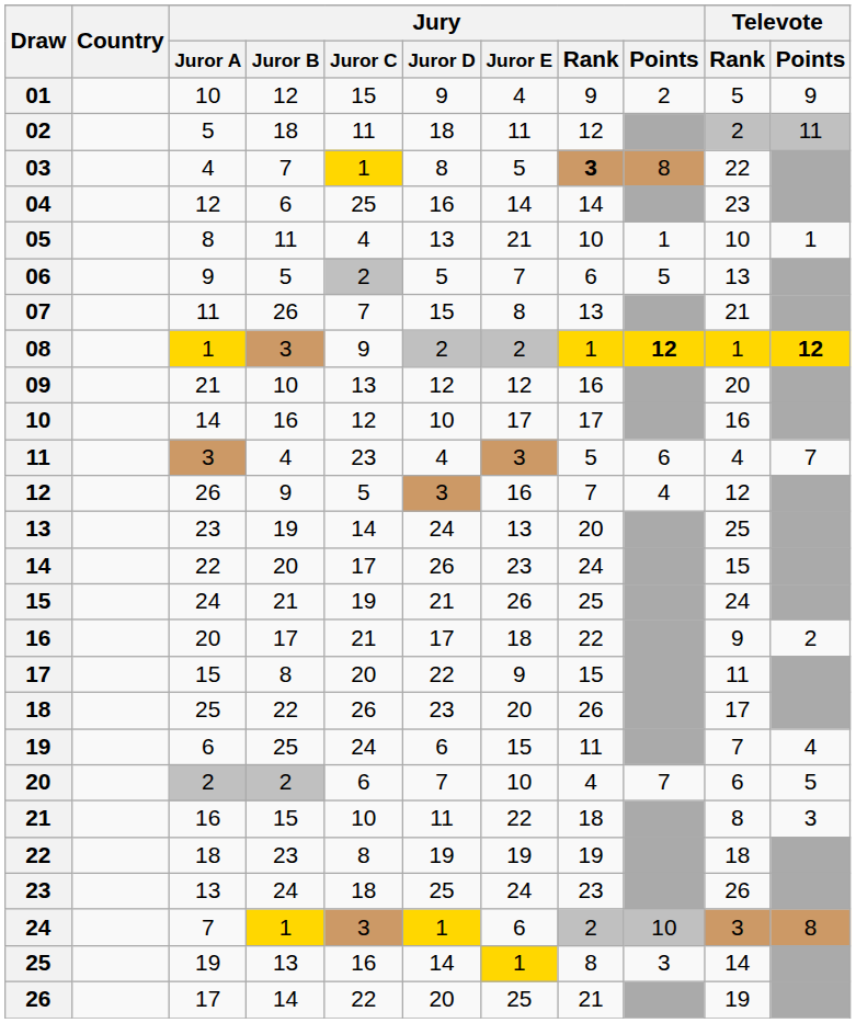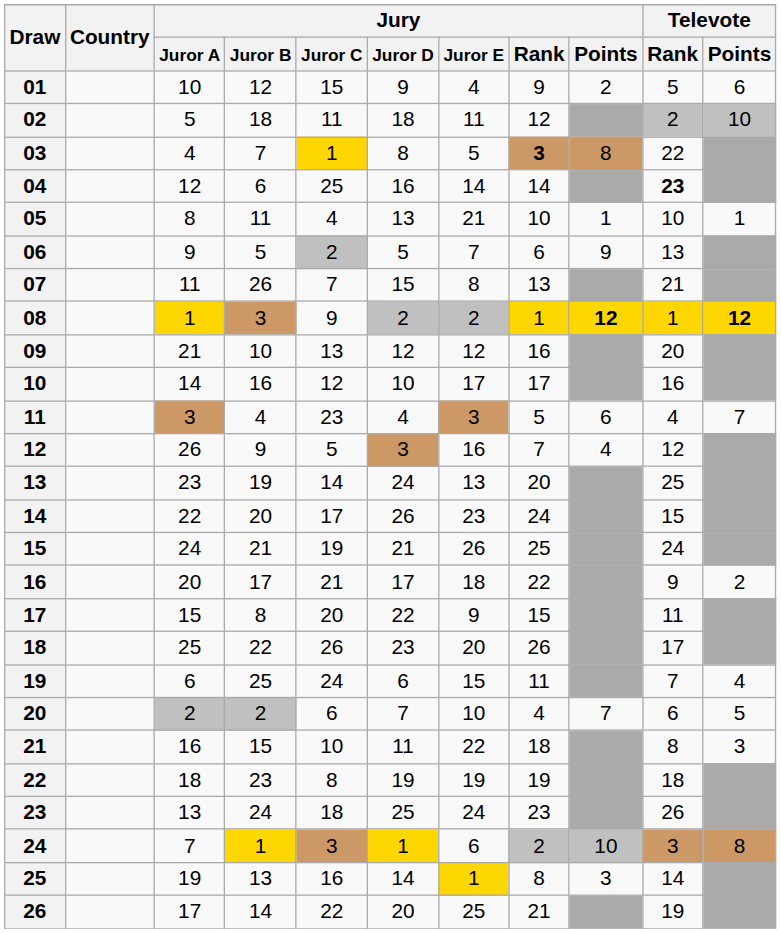01 | Televote / Points: 9 -> 6
02 | Televote / Points: 11 -> 10
04 | Televote / Rank: normal -> bold
06 | Jury / Points: 5 -> 9
